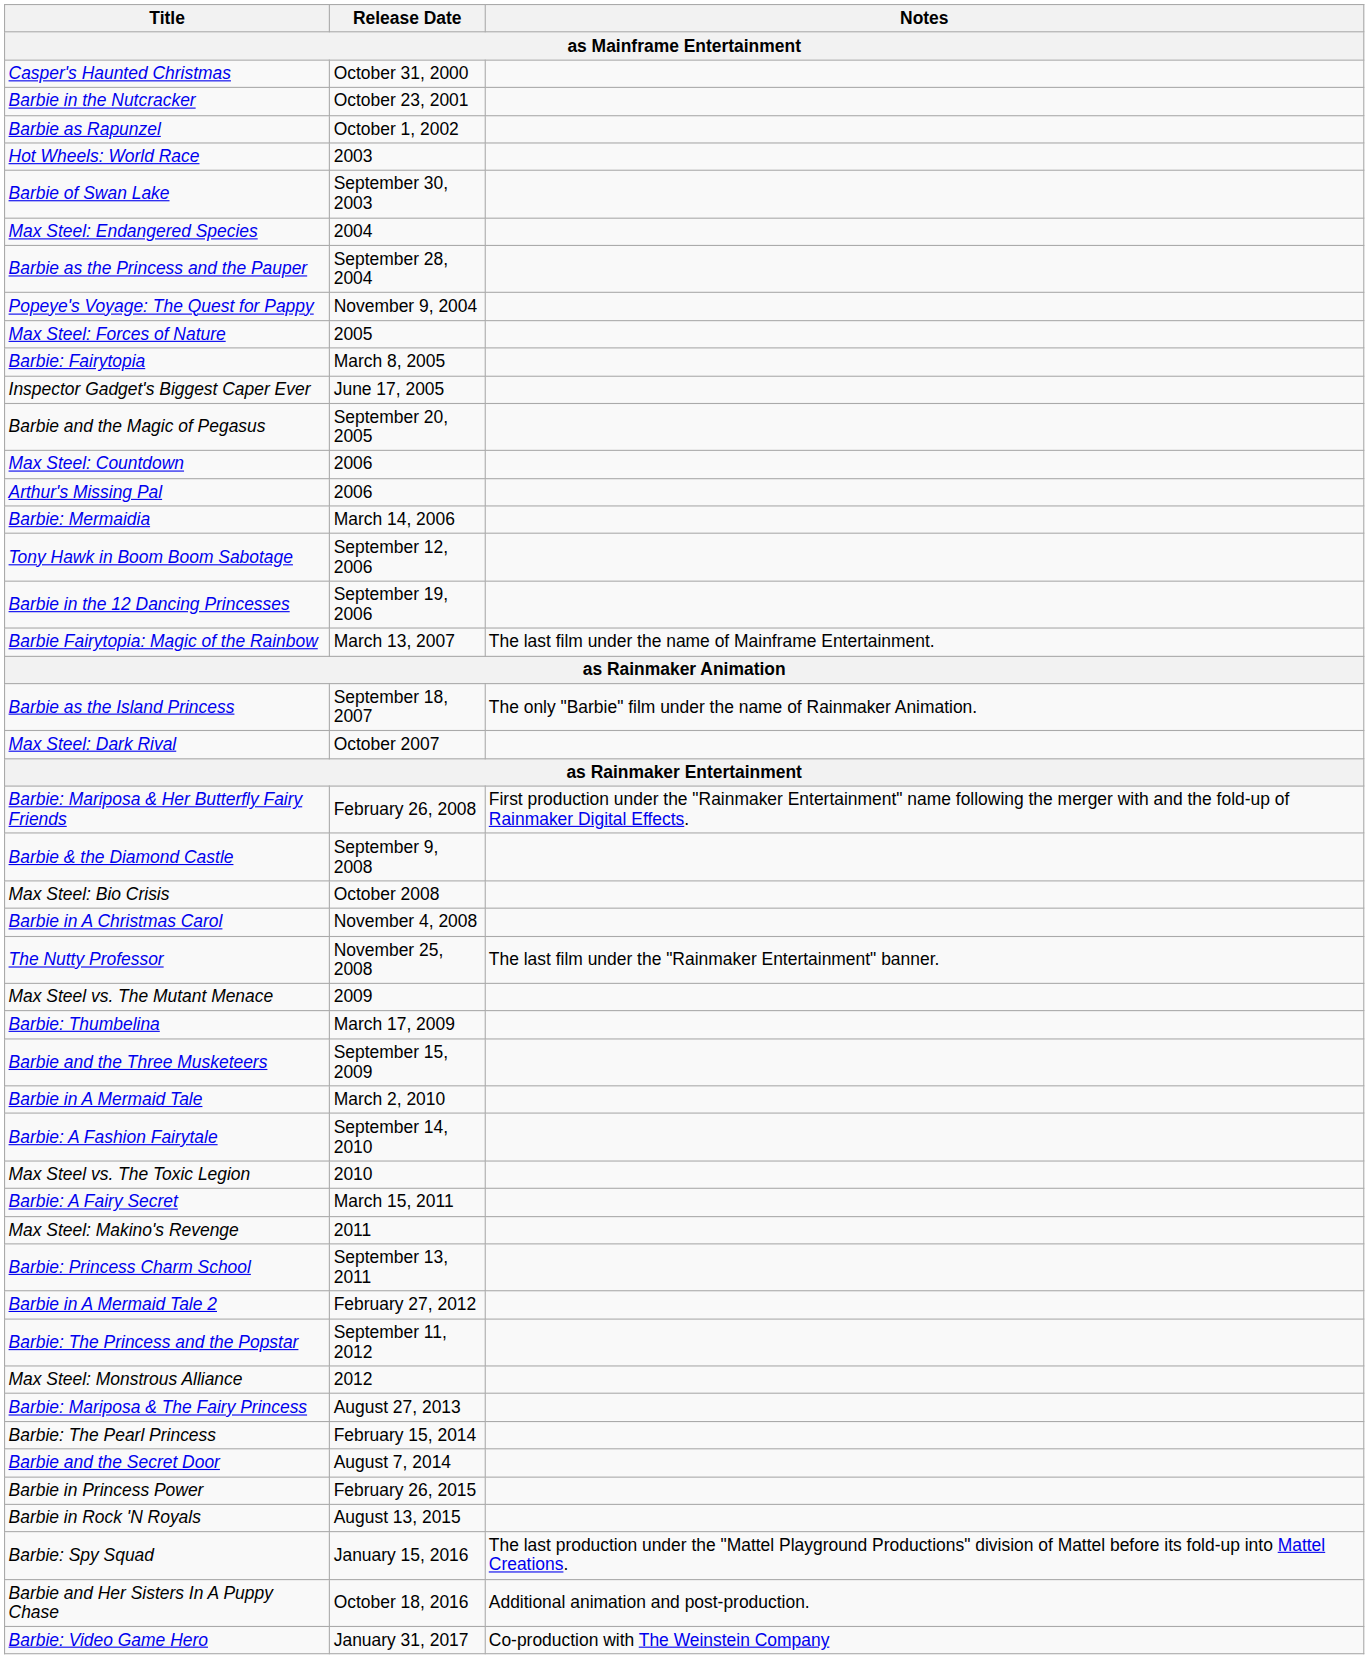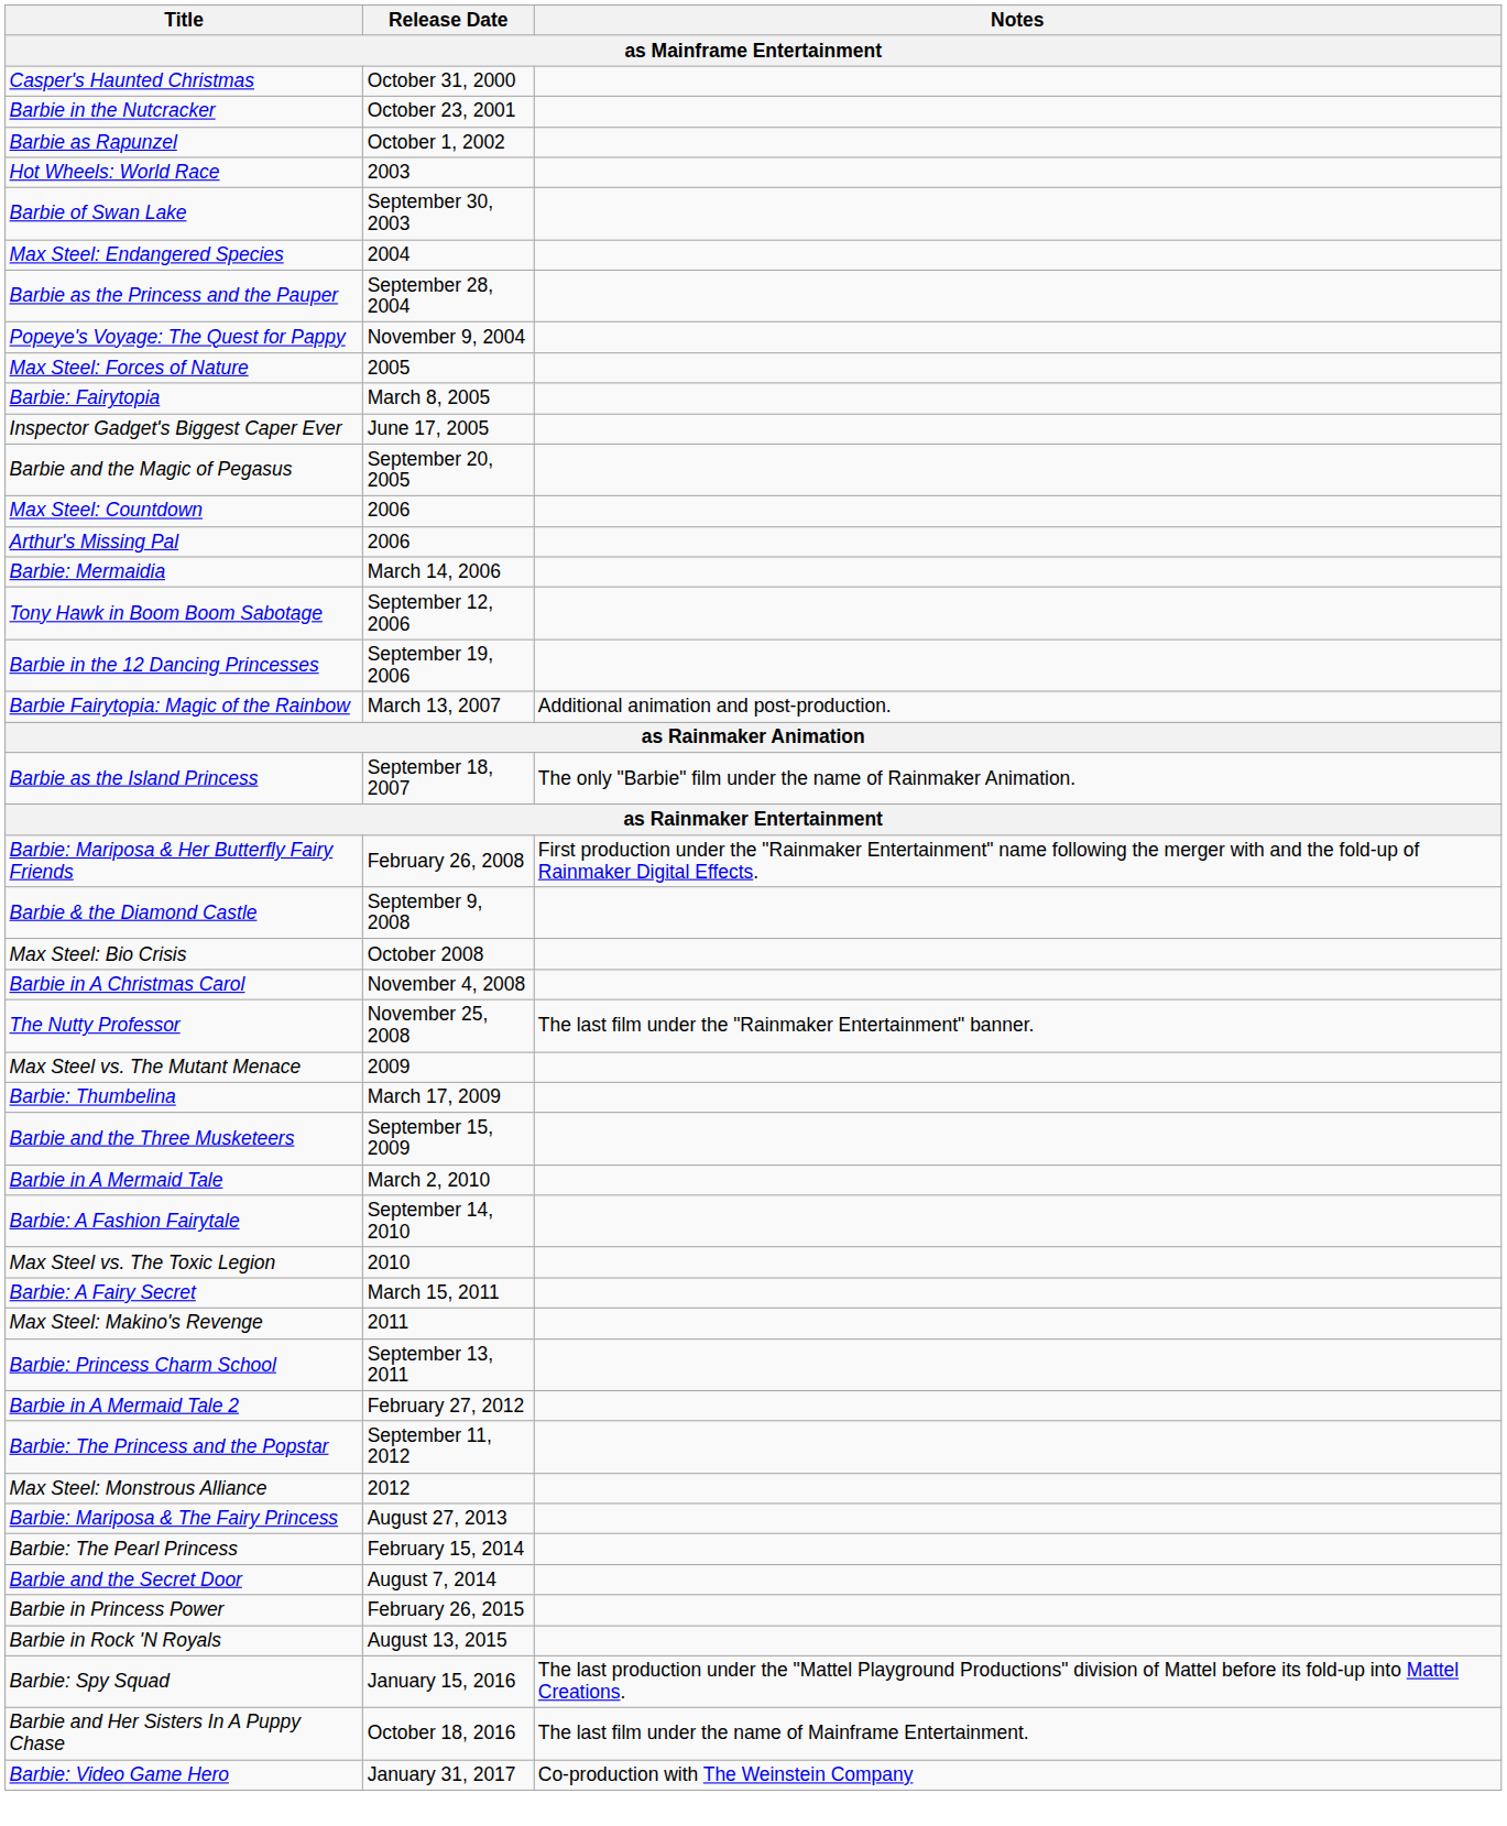Barbie Fairytopia: Magic of the Rainbow | Notes: The last film under the name of Mainframe Entertainment. -> Additional animation and post-production.
- row: Max Steel: Dark Rival | October 2007
Barbie and Her Sisters In A Puppy Chase | Notes: Additional animation and post-production. -> The last film under the name of Mainframe Entertainment.
